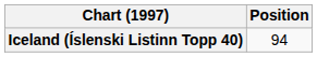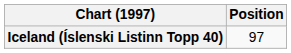Iceland (Íslenski Listinn Topp 40) | Position: 94 -> 97
